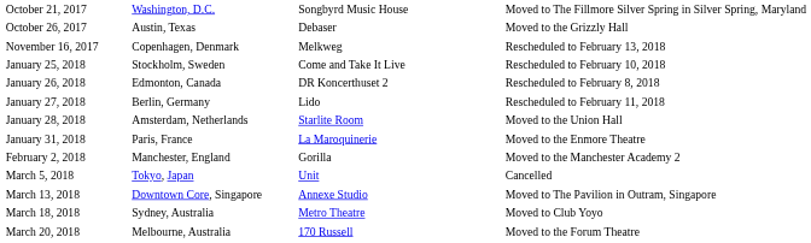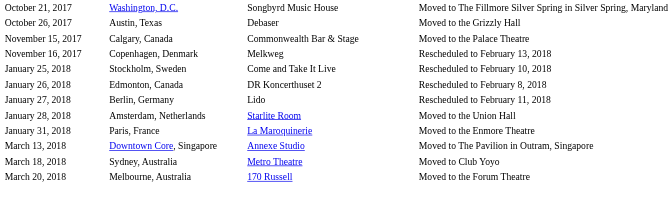+ row: November 15, 2017 | Calgary, Canada | Commonwealth Bar & Stage | Moved to the Palace Theatre
- row: February 2, 2018 | Manchester, England | Gorilla | Moved to the Manchester Academy 2
- row: March 5, 2018 | Tokyo, Japan | Unit | Cancelled
